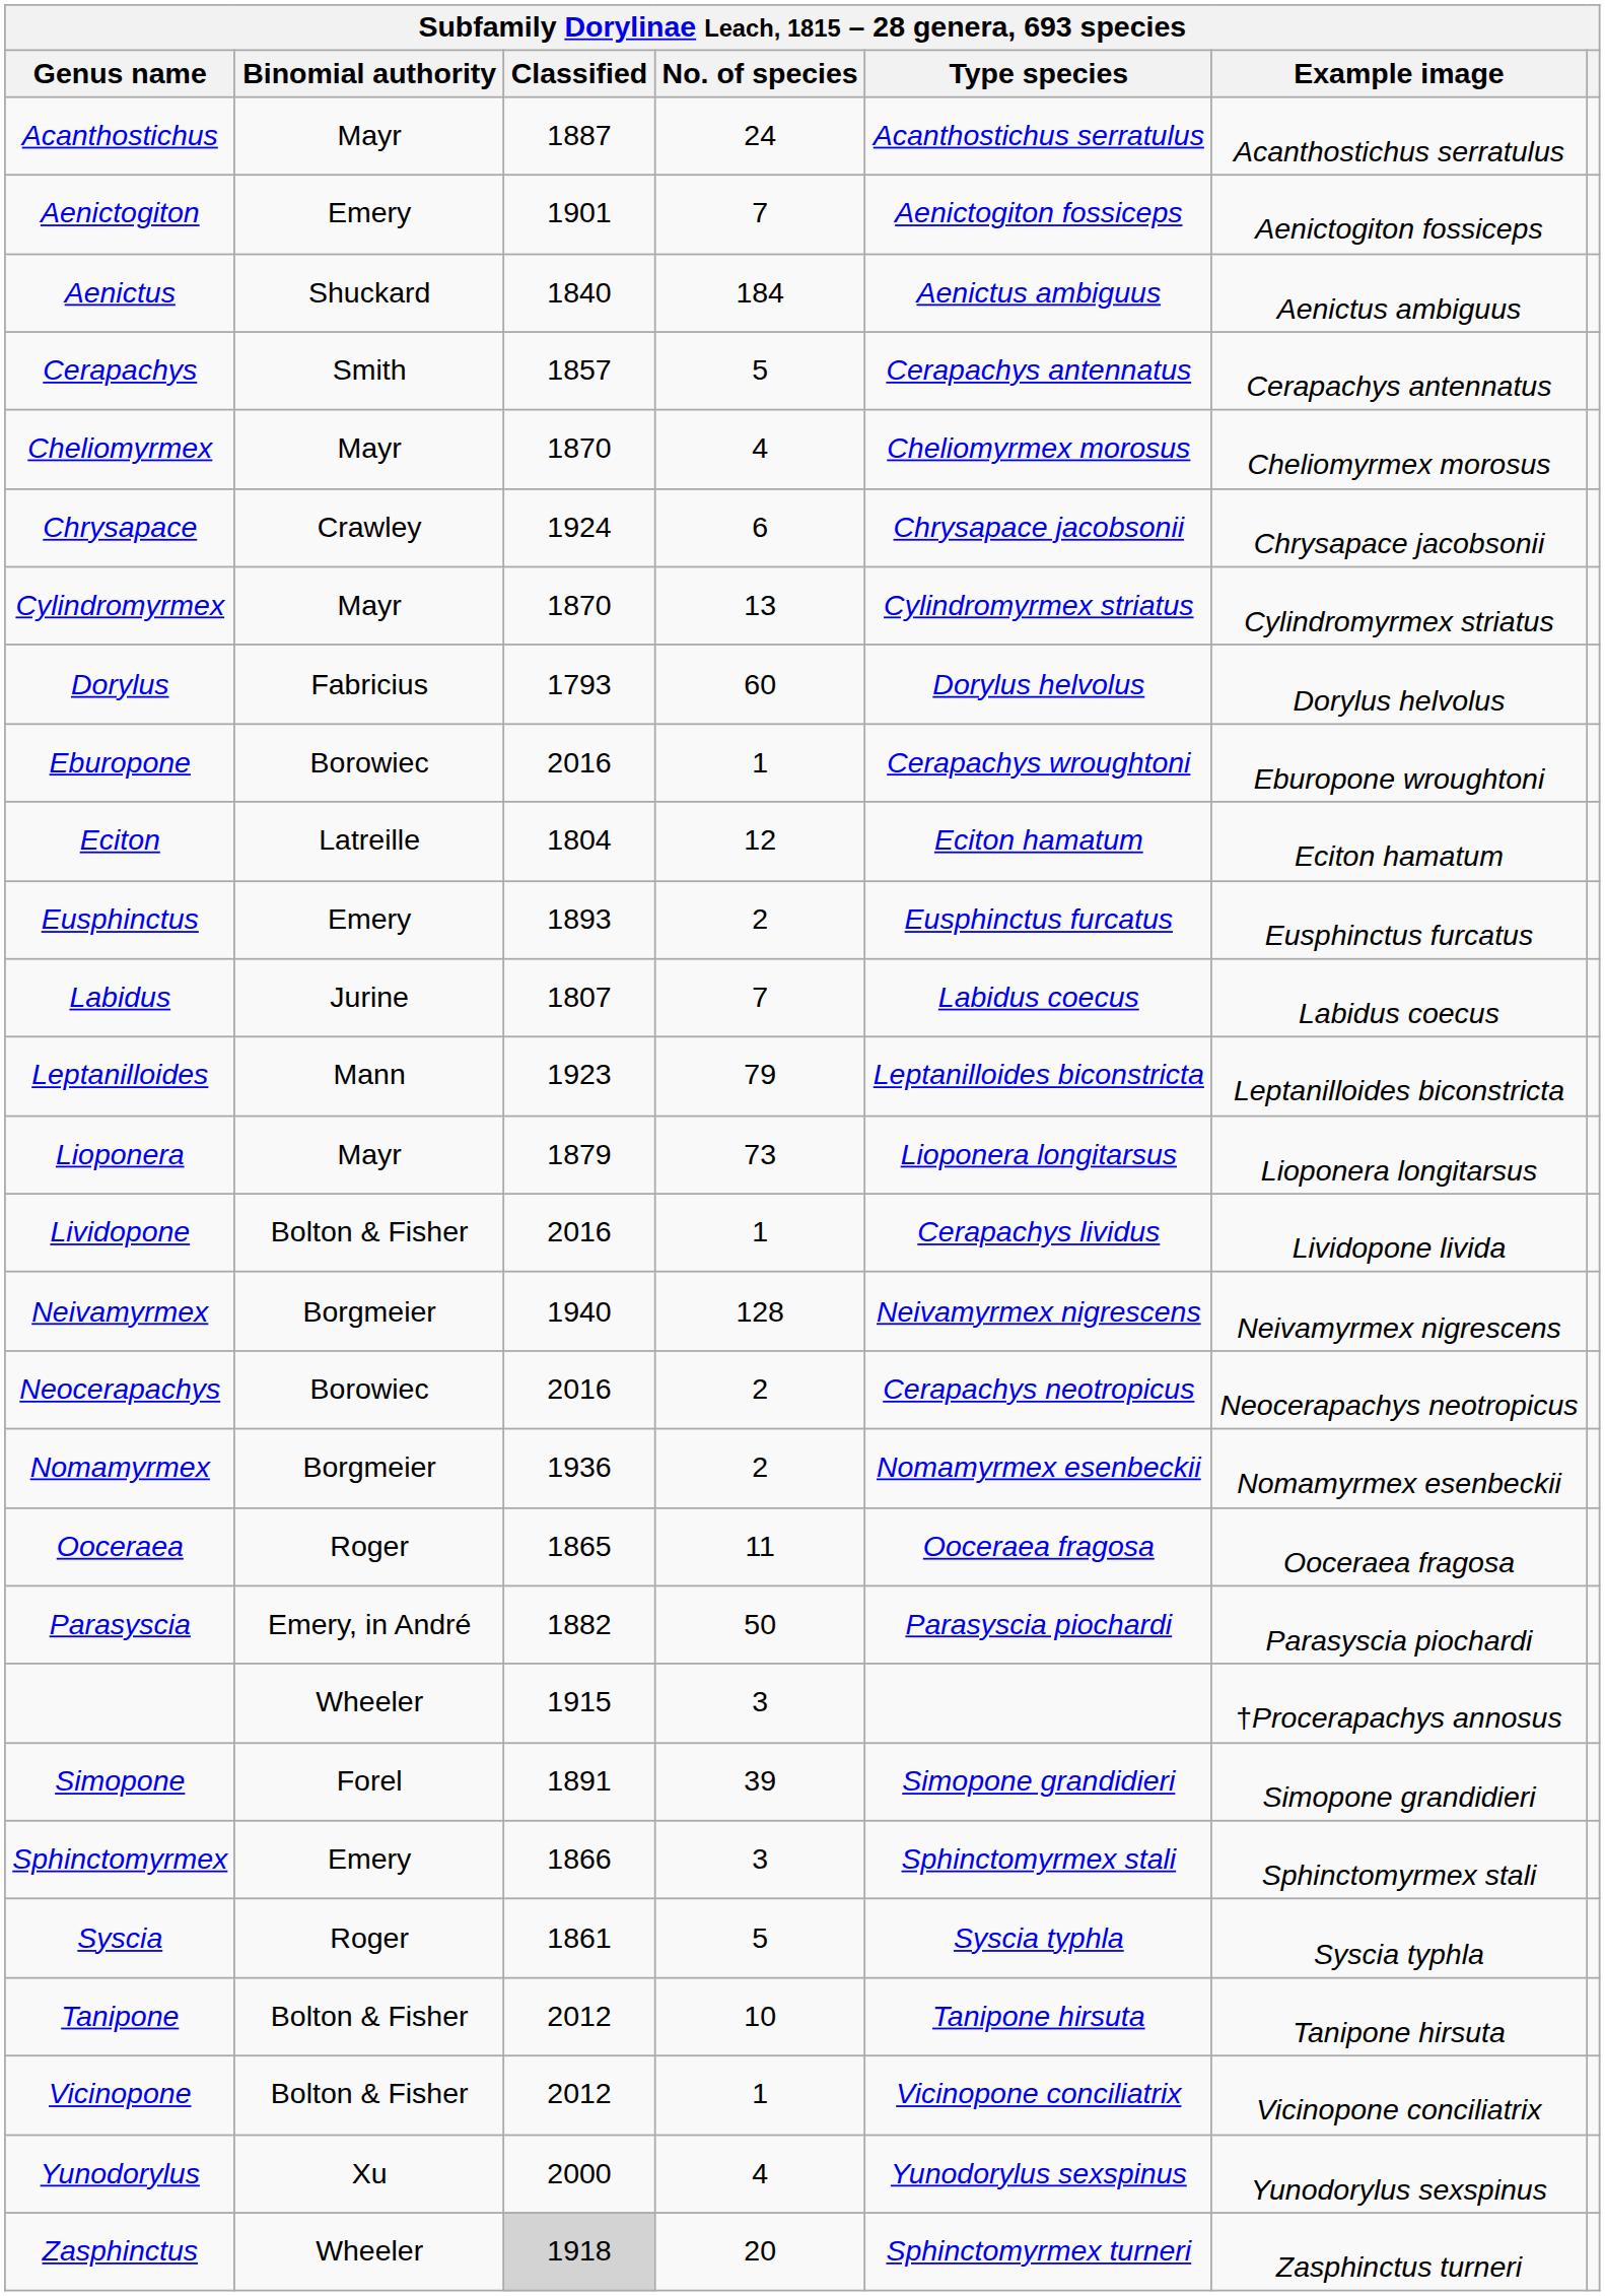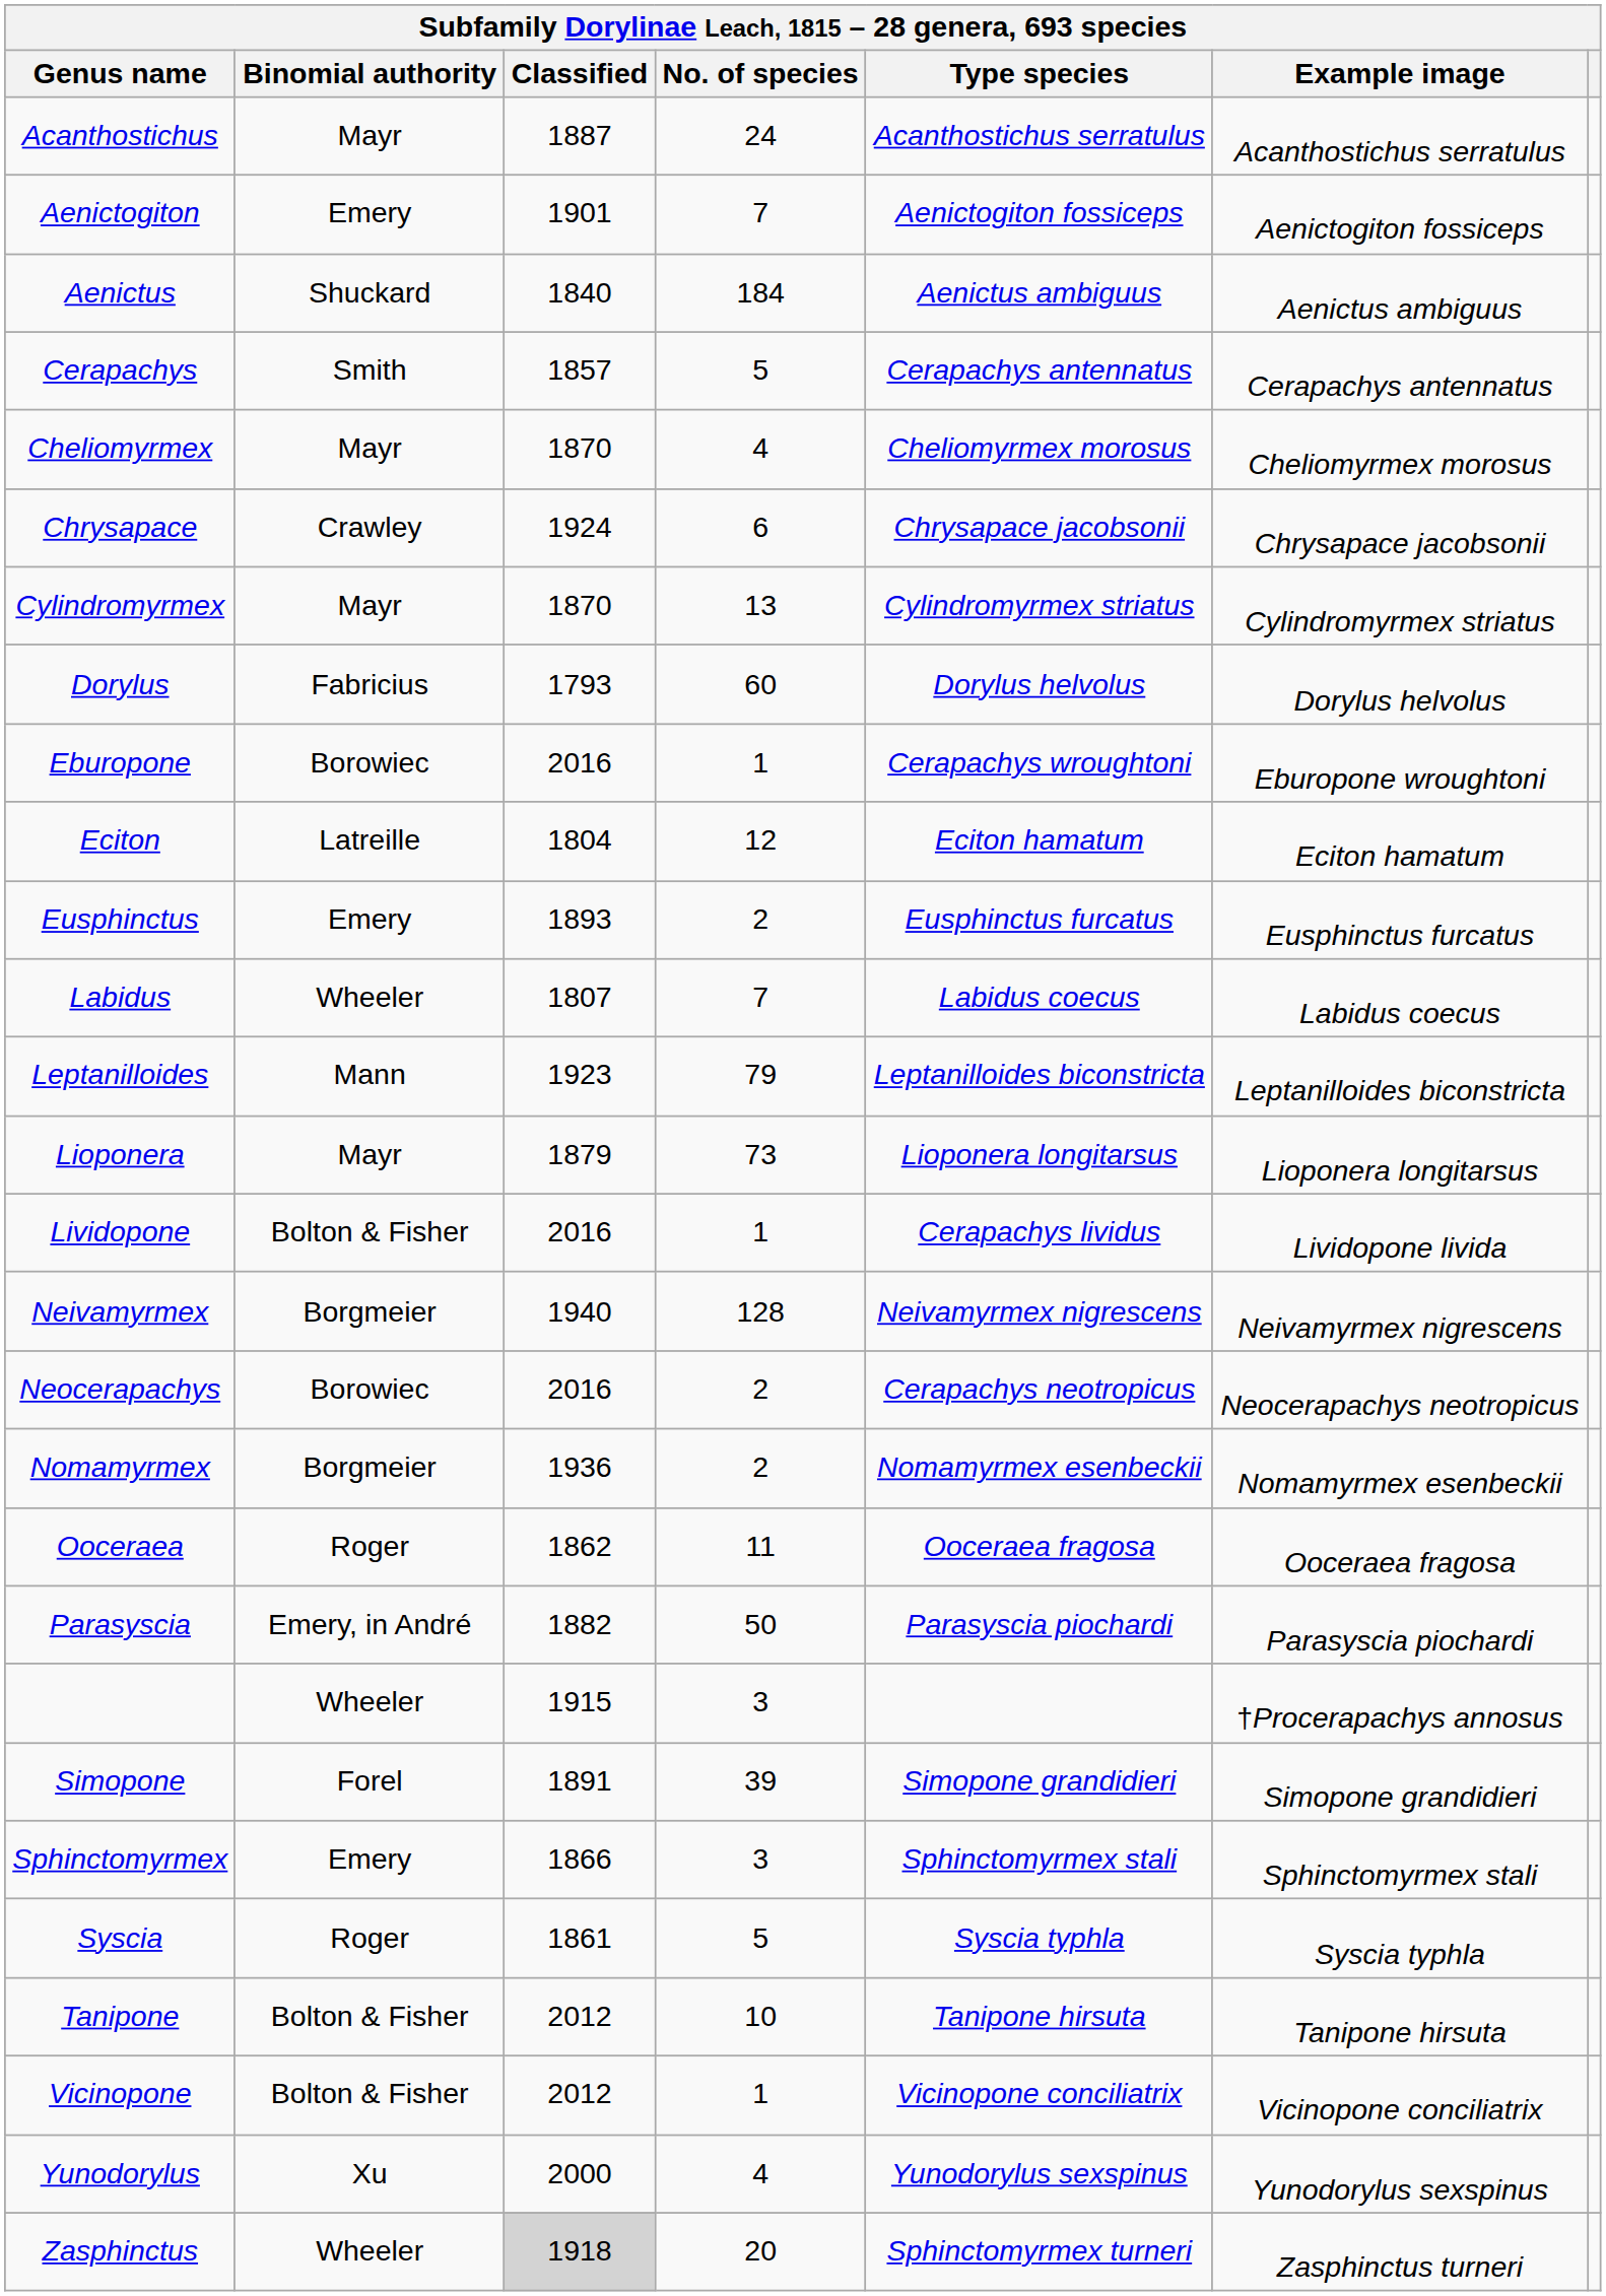Labidus | Binomial authority: Jurine -> Wheeler
Ooceraea | Classified: 1865 -> 1862
